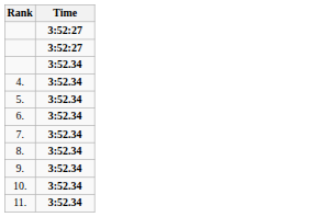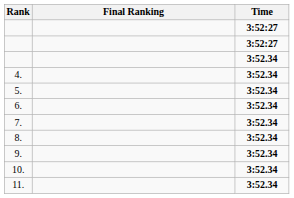+ column: Final Ranking
